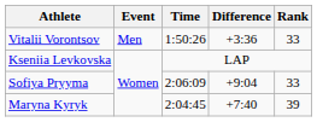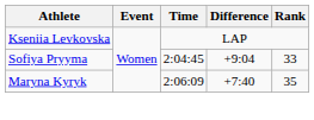- row: Vitalii Vorontsov | Men | 1:50:26 | +3:36 | 33
Sofiya Pryyma | Time: 2:06:09 -> 2:04:45
Maryna Kyryk | Time: 2:04:45 -> 2:06:09
Maryna Kyryk | Rank: 39 -> 35
